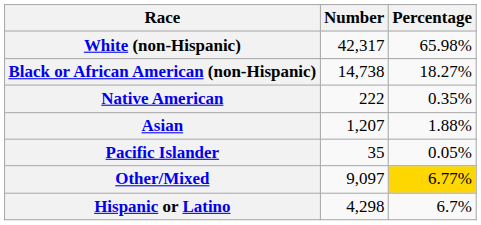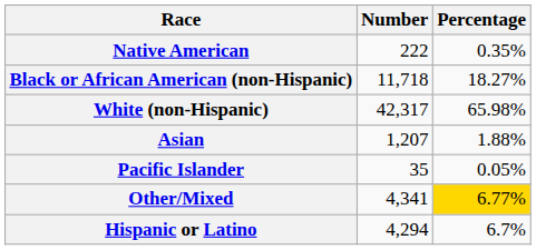rows swapped: White (non-Hispanic) <-> Native American
Black or African American (non-Hispanic) | Number: 14,738 -> 11,718
Other/Mixed | Number: 9,097 -> 4,341
Hispanic or Latino | Number: 4,298 -> 4,294
